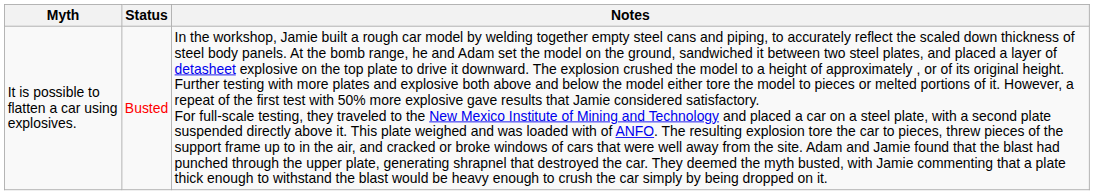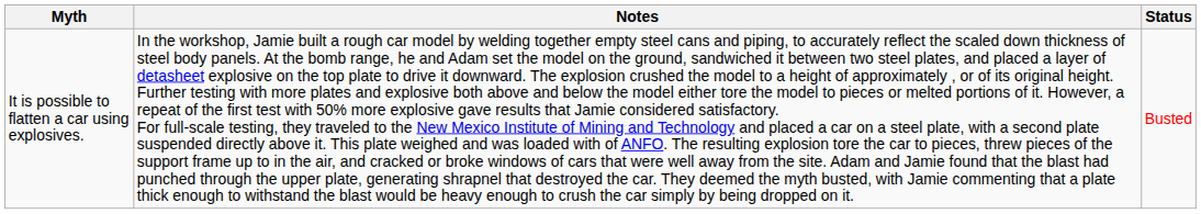columns swapped: Status <-> Notes
